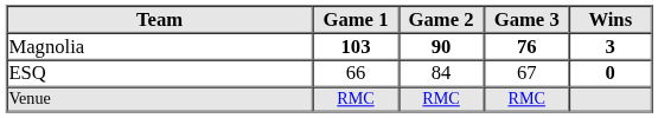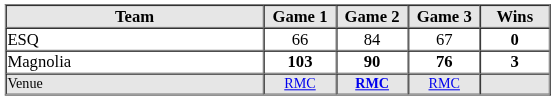rows swapped: Magnolia <-> ESQ
Venue | Game 2: normal -> bold
